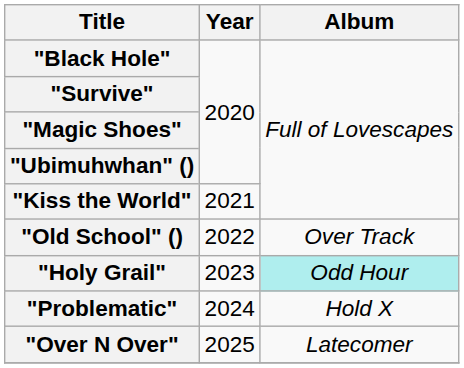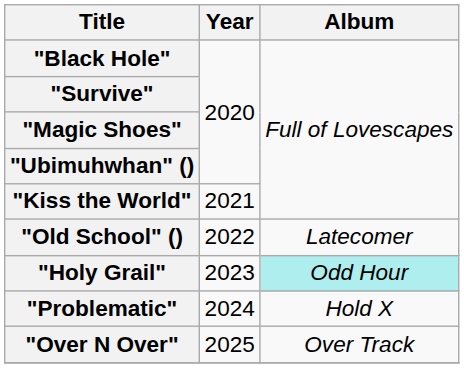"Old School" () | Album: Over Track -> Latecomer
"Over N Over" | Album: Latecomer -> Over Track
